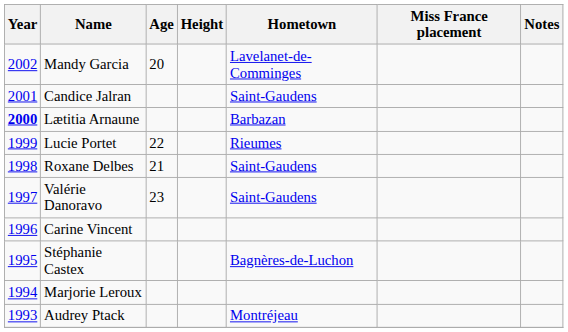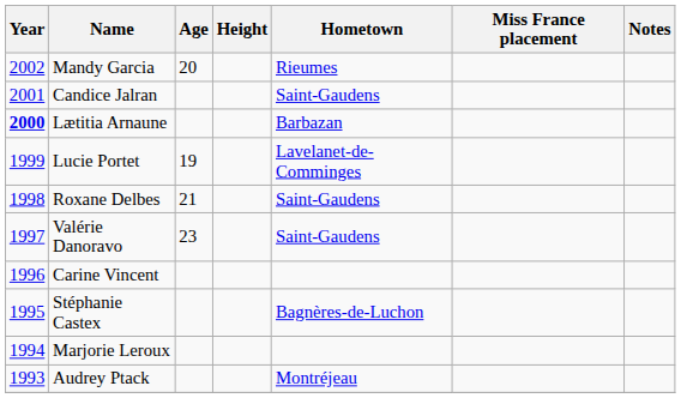Mandy Garcia | Hometown: Lavelanet-de-Comminges -> Rieumes
Lucie Portet | Age: 22 -> 19
Lucie Portet | Hometown: Rieumes -> Lavelanet-de-Comminges
